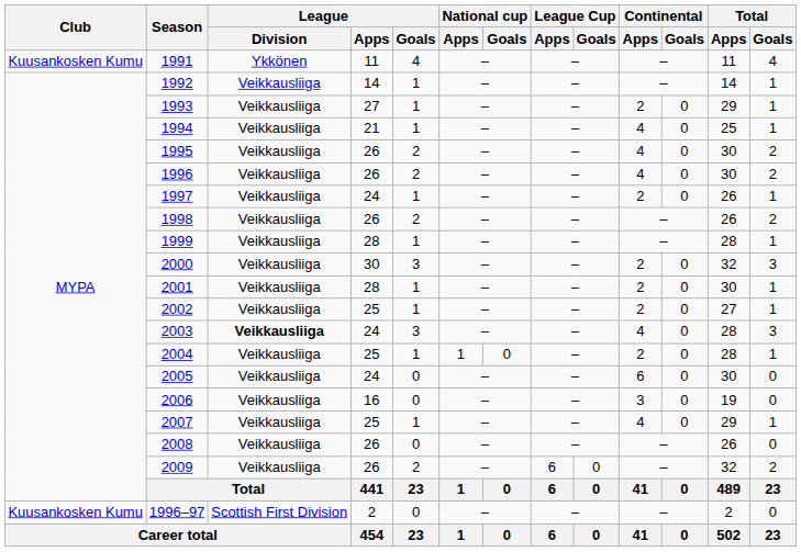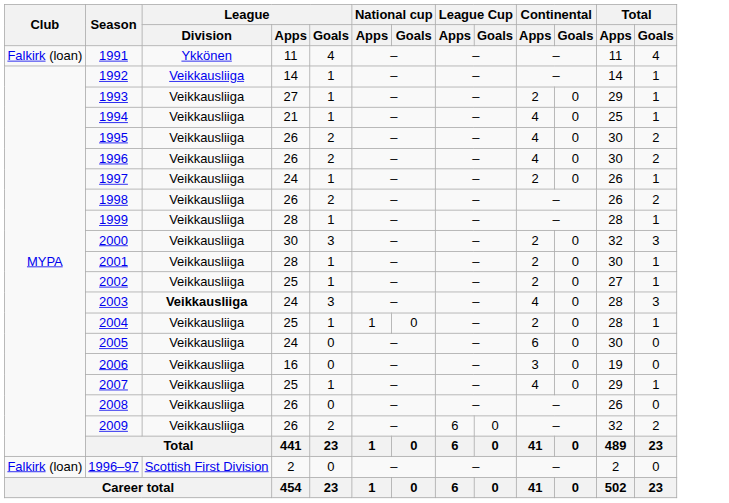1991 | Club: Kuusankosken Kumu -> Falkirk (loan)
1996–97 | Club: Kuusankosken Kumu -> Falkirk (loan)
